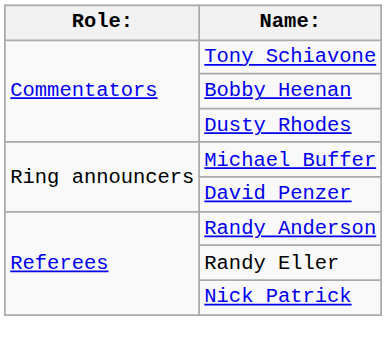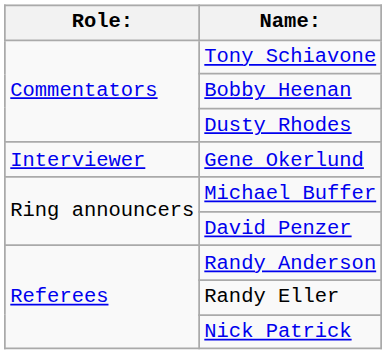+ row: Interviewer | Gene Okerlund
